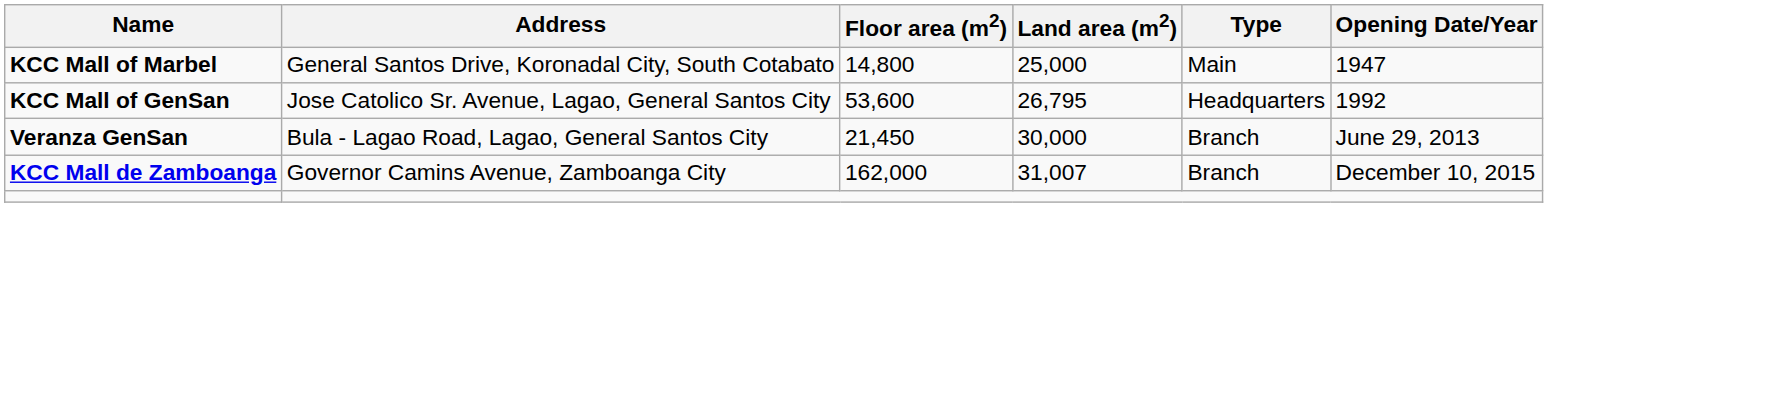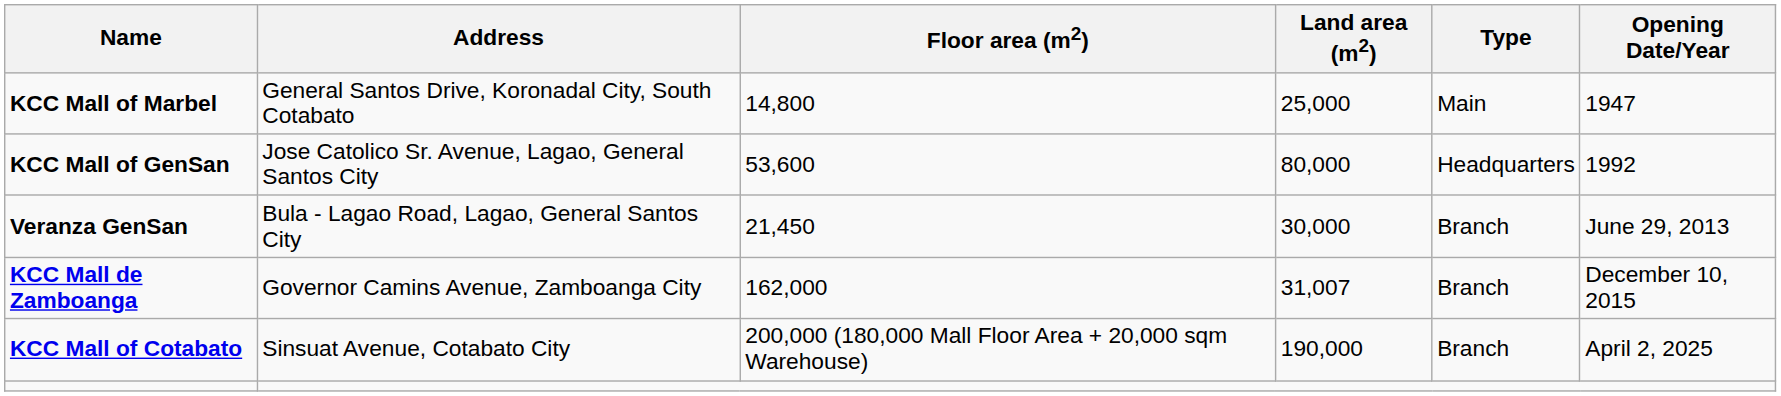KCC Mall of GenSan | Land area (m2): 26,795 -> 80,000
+ row: KCC Mall of Cotabato | Sinsuat Avenue, Cotabato City | 200,000 (180,000 Mall Floor Area + 20,000 sqm Warehouse) | 190,000 | Branch | April 2, 2025
